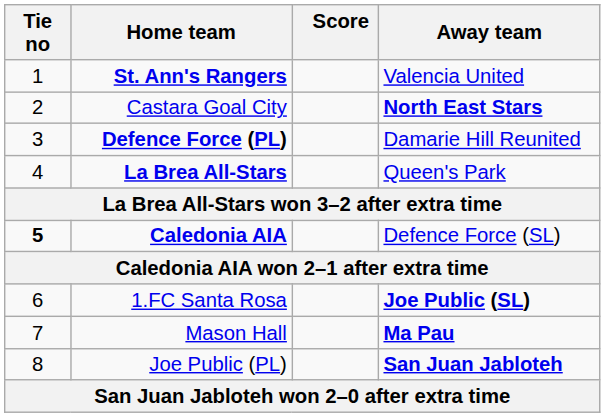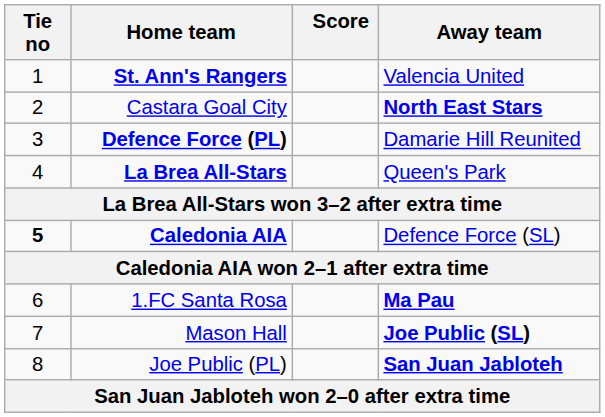1.FC Santa Rosa | Away team: Joe Public (SL) -> Ma Pau
Mason Hall | Away team: Ma Pau -> Joe Public (SL)
